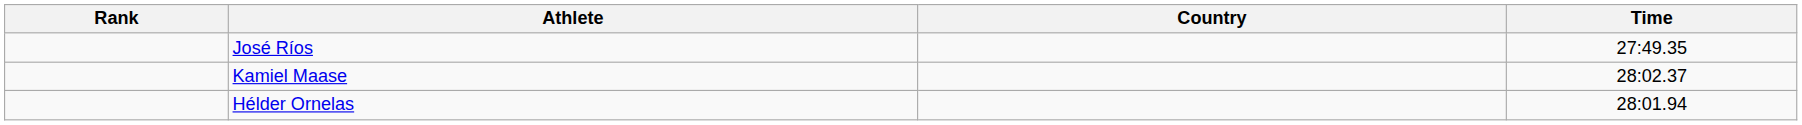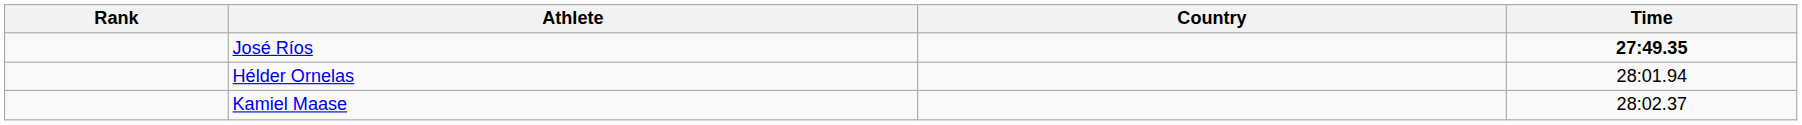José Ríos | Time: normal -> bold
rows swapped: Hélder Ornelas <-> Kamiel Maase
